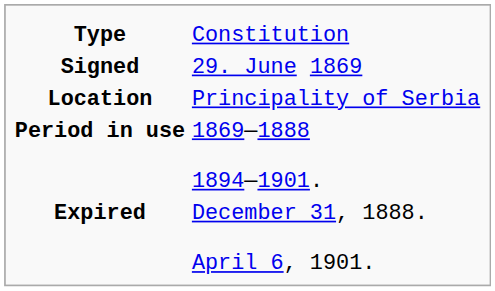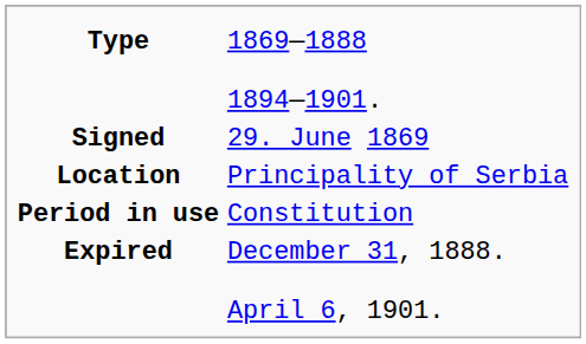Type | column 2: Constitution -> 1869—1888 1894—1901.
Period in use | column 2: 1869—1888 1894—1901. -> Constitution
